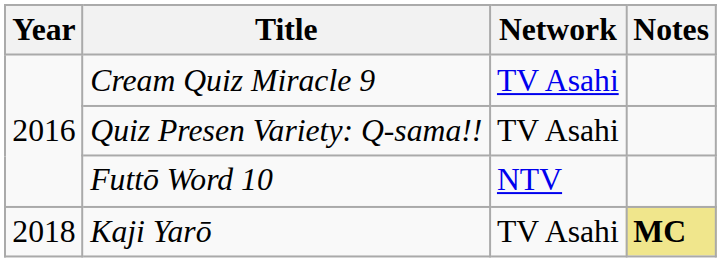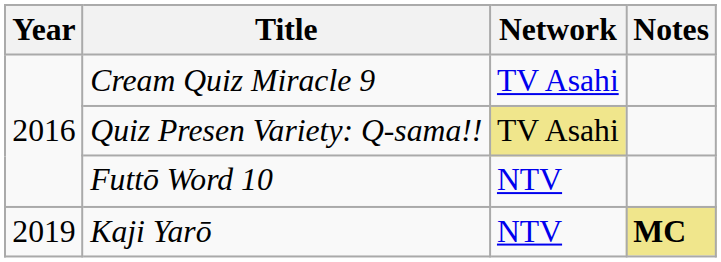Quiz Presen Variety: Q-sama!! | Network: no background -> khaki background
Kaji Yarō | Year: 2018 -> 2019
Kaji Yarō | Network: TV Asahi -> NTV
